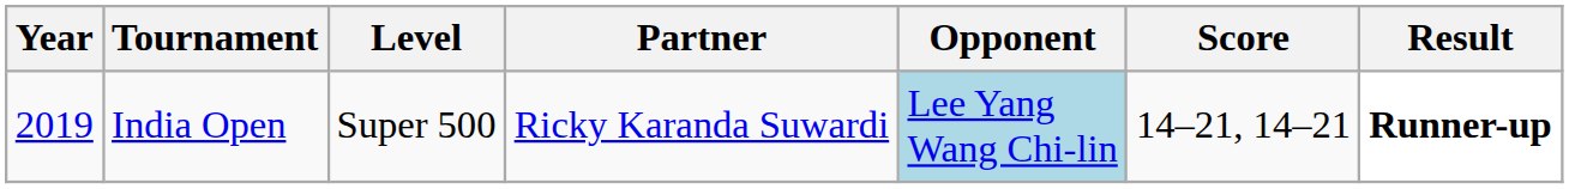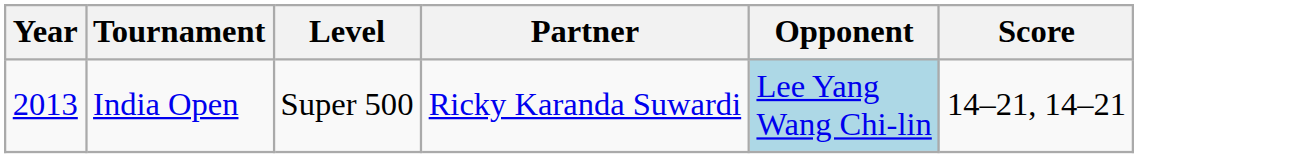- column: Result | Runner-up
India Open | Year: 2019 -> 2013
